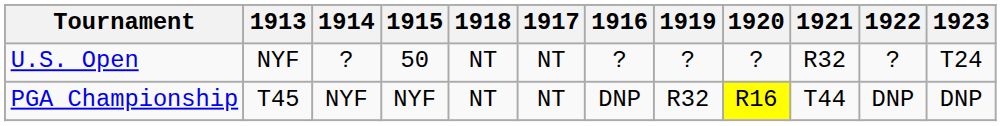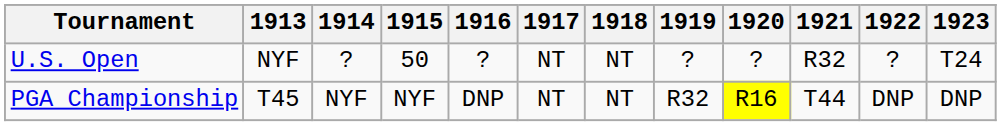columns swapped: 1916 <-> 1918
